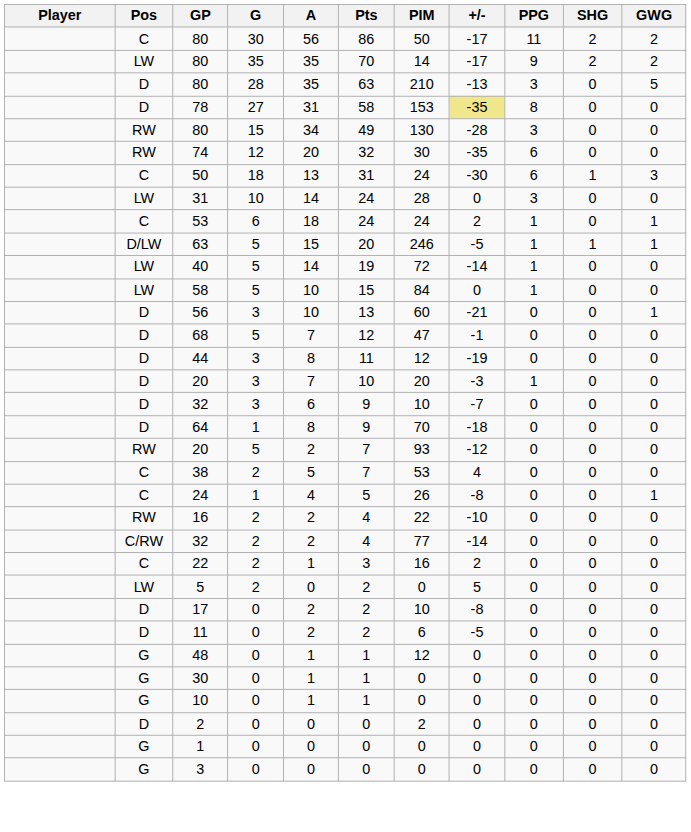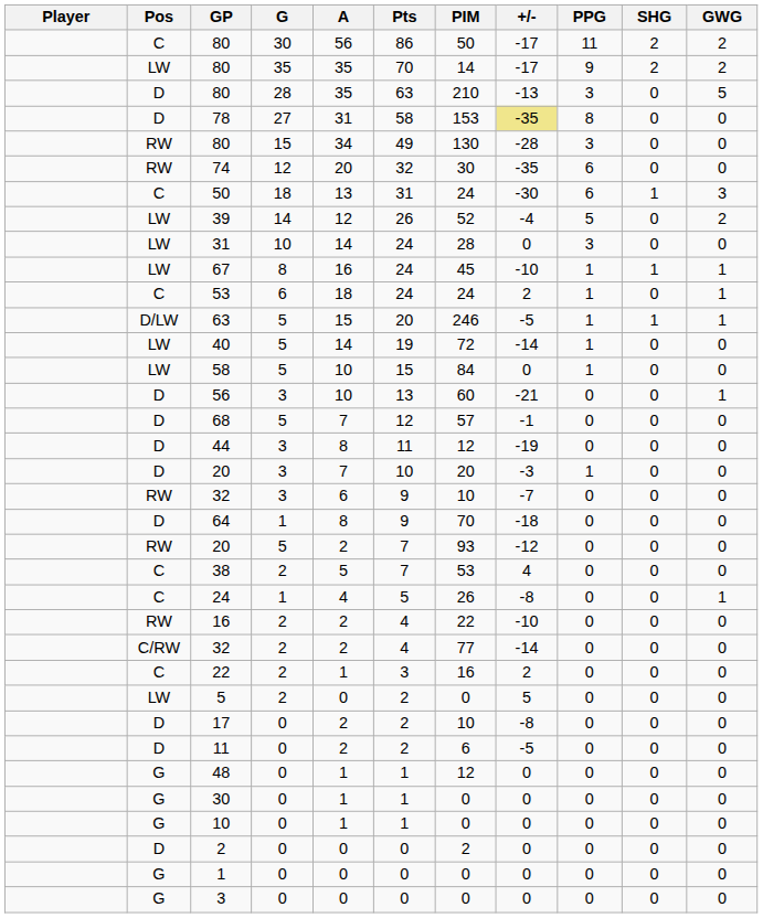+ row: LW | 39 | 14 | 12 | 26 | 52 | -4 | 5 | 0 | 2
+ row: LW | 67 | 8 | 16 | 24 | 45 | -10 | 1 | 1 | 1
68 | PIM: 47 -> 57
32 / 3 | Pos: D -> RW
